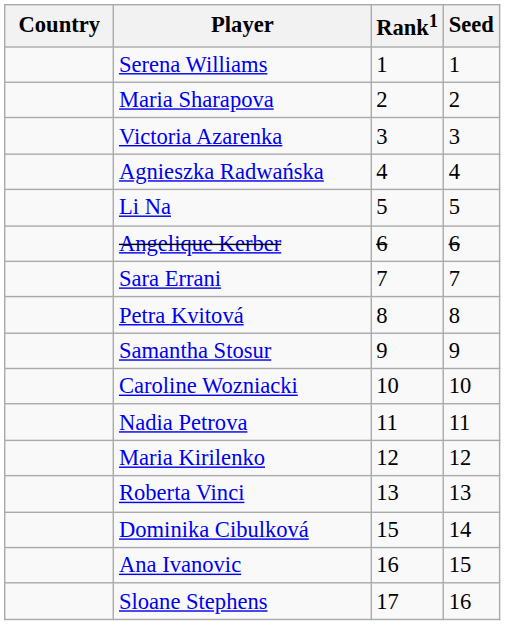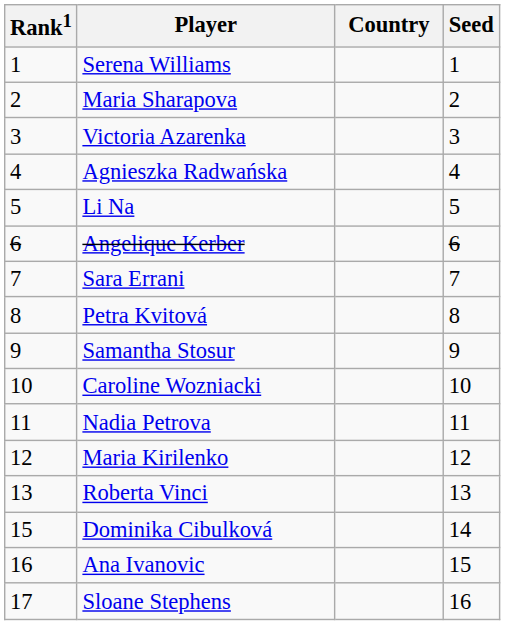columns swapped: Country <-> Rank1
